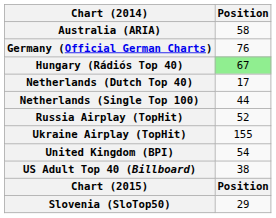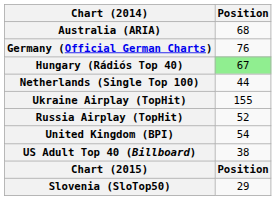Australia (ARIA) | Position: 58 -> 68
- row: Netherlands (Dutch Top 40) | 17
rows swapped: Russia Airplay (TopHit) <-> Ukraine Airplay (TopHit)
